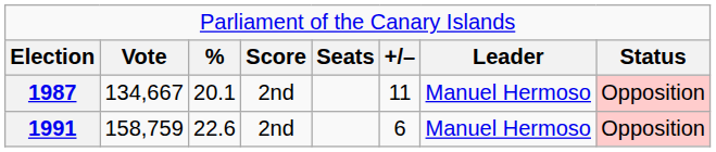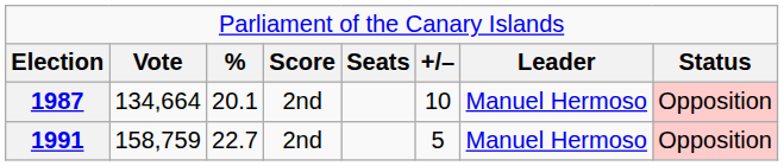1987 | column 2: 134,667 -> 134,664
1987 | column 6: 11 -> 10
1991 | column 3: 22.6 -> 22.7
1991 | column 6: 6 -> 5
